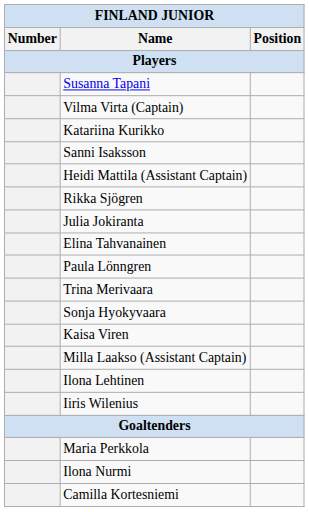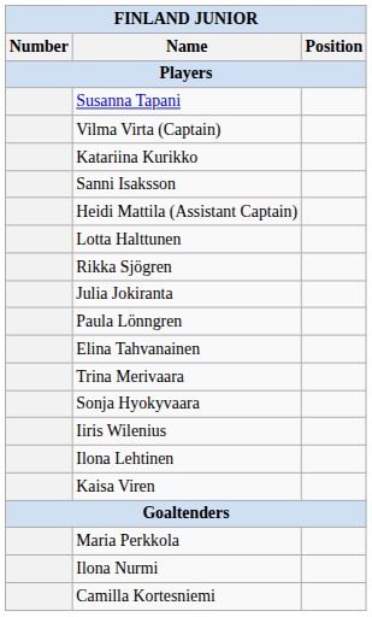+ row: Lotta Halttunen
rows swapped: Elina Tahvanainen <-> Paula Lönngren
rows swapped: Iiris Wilenius <-> Kaisa Viren
- row: Milla Laakso (Assistant Captain)
